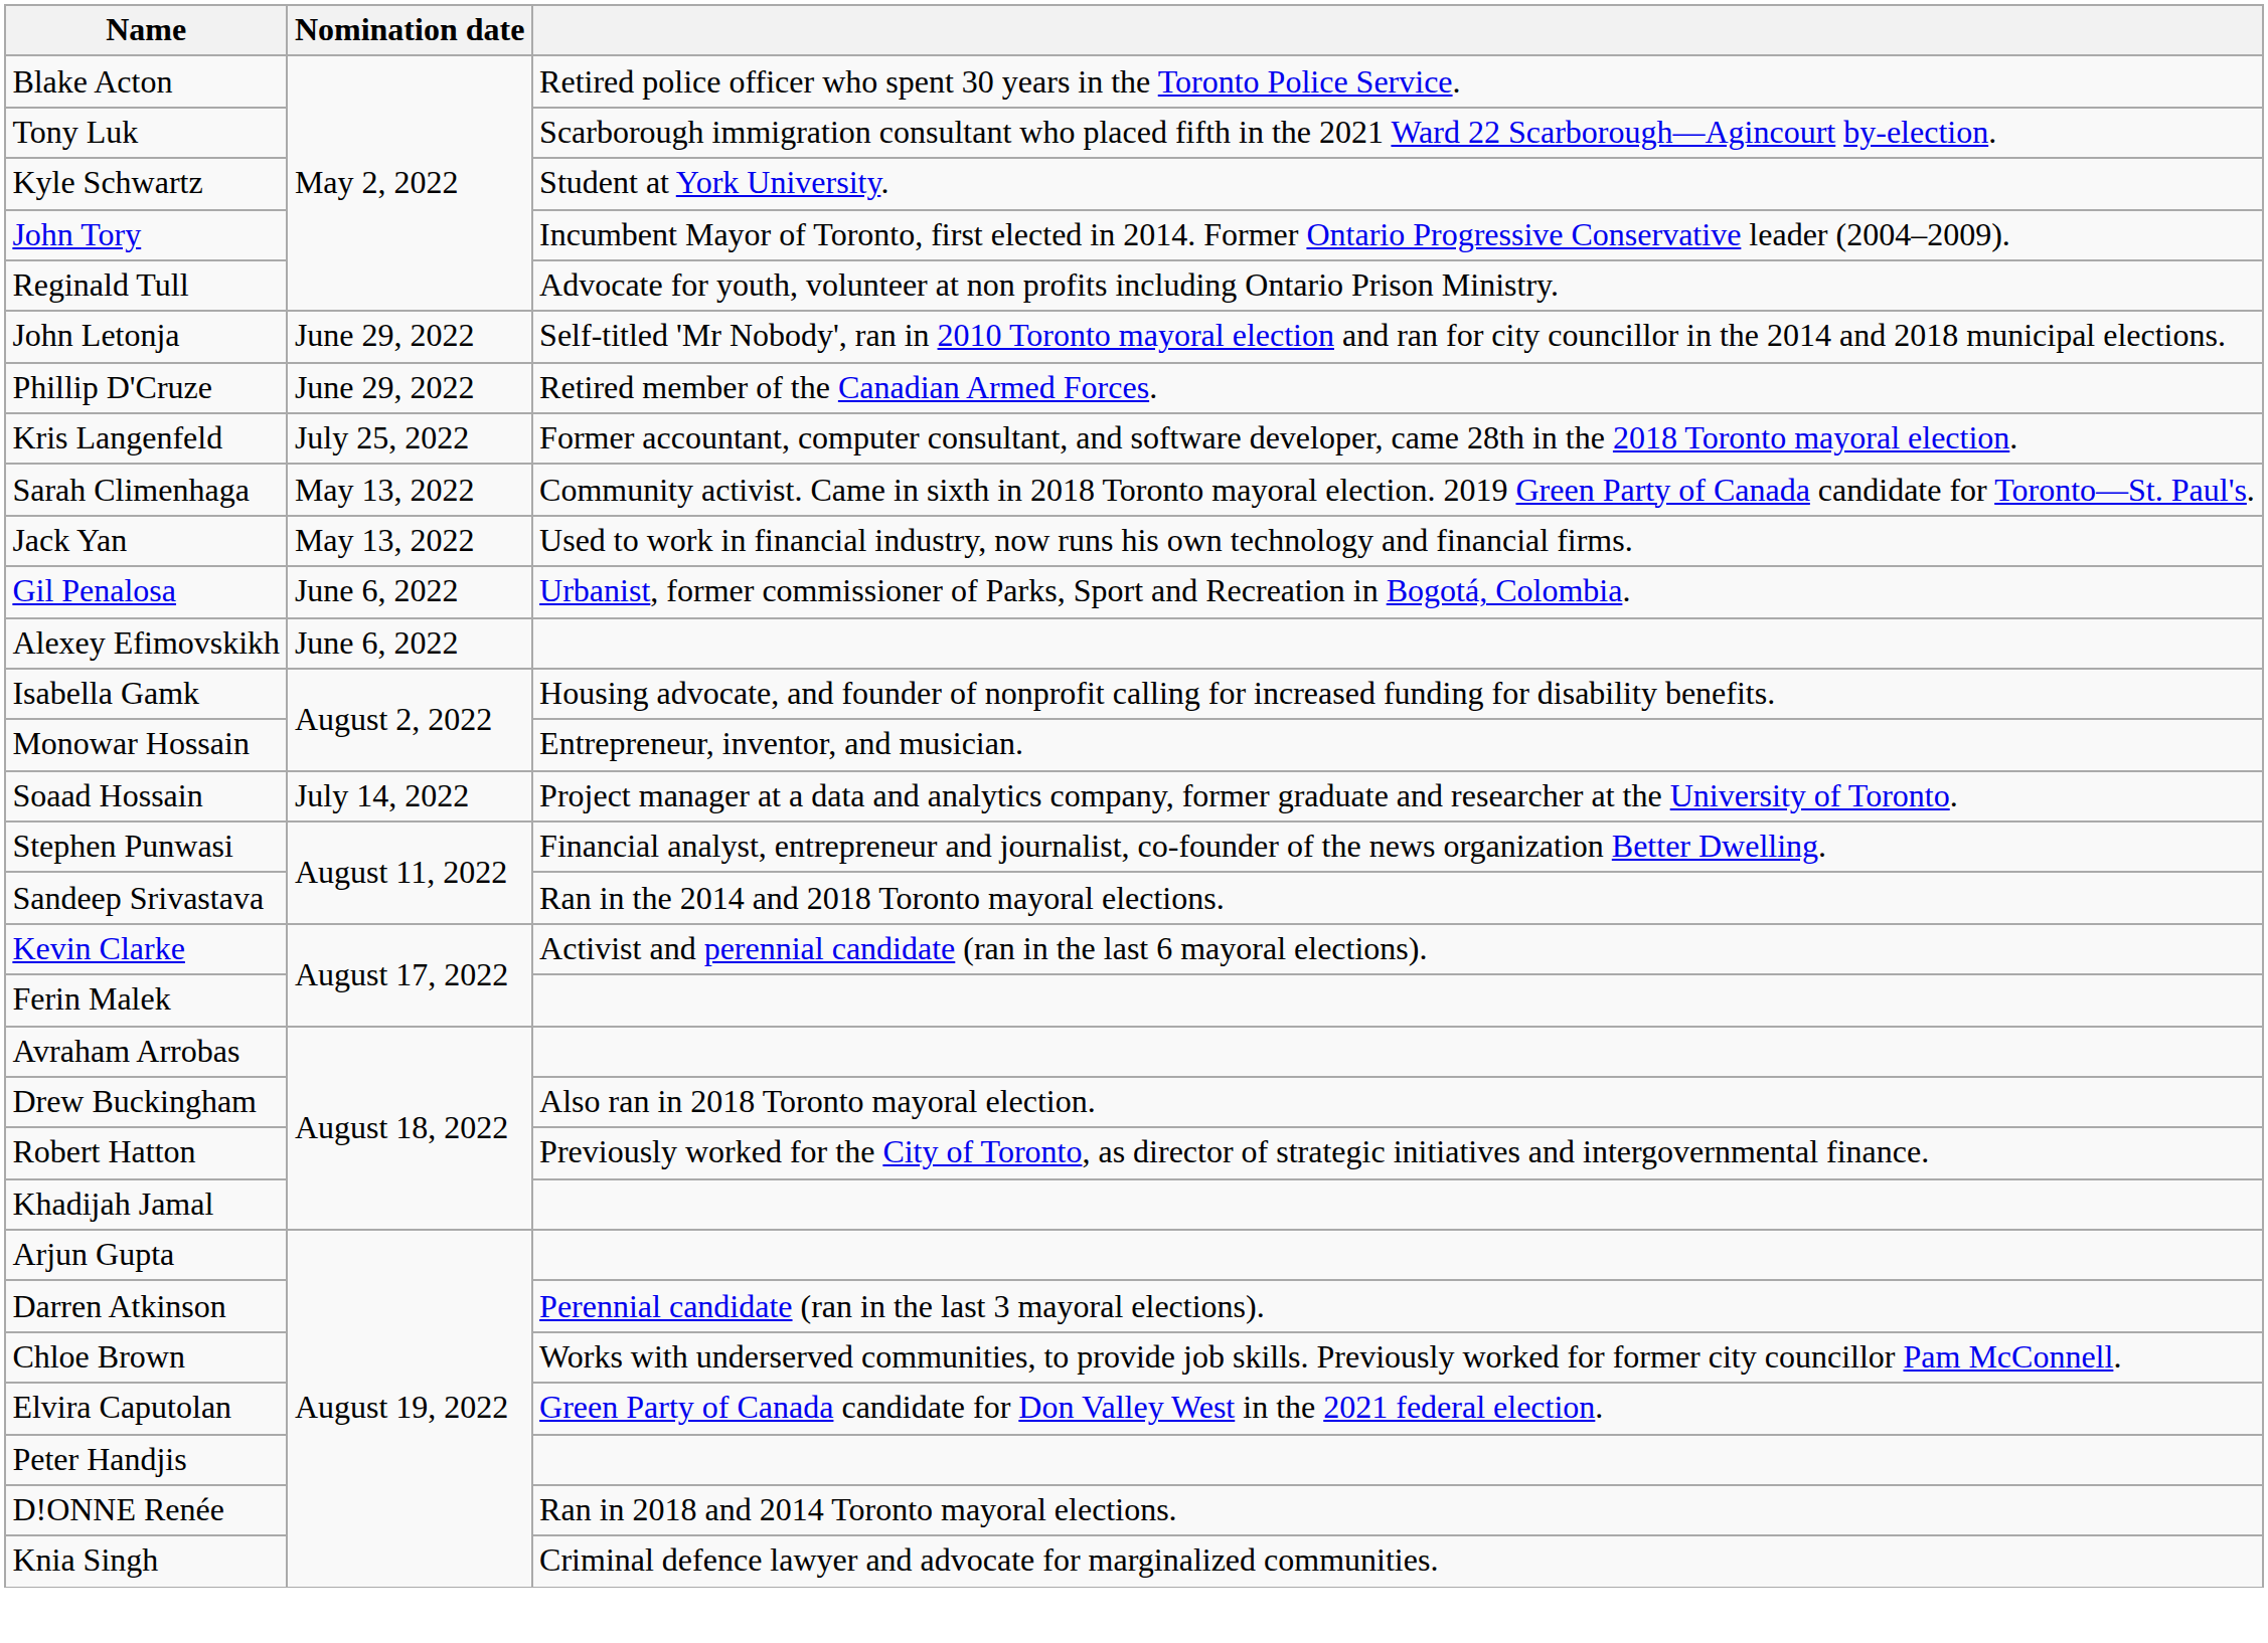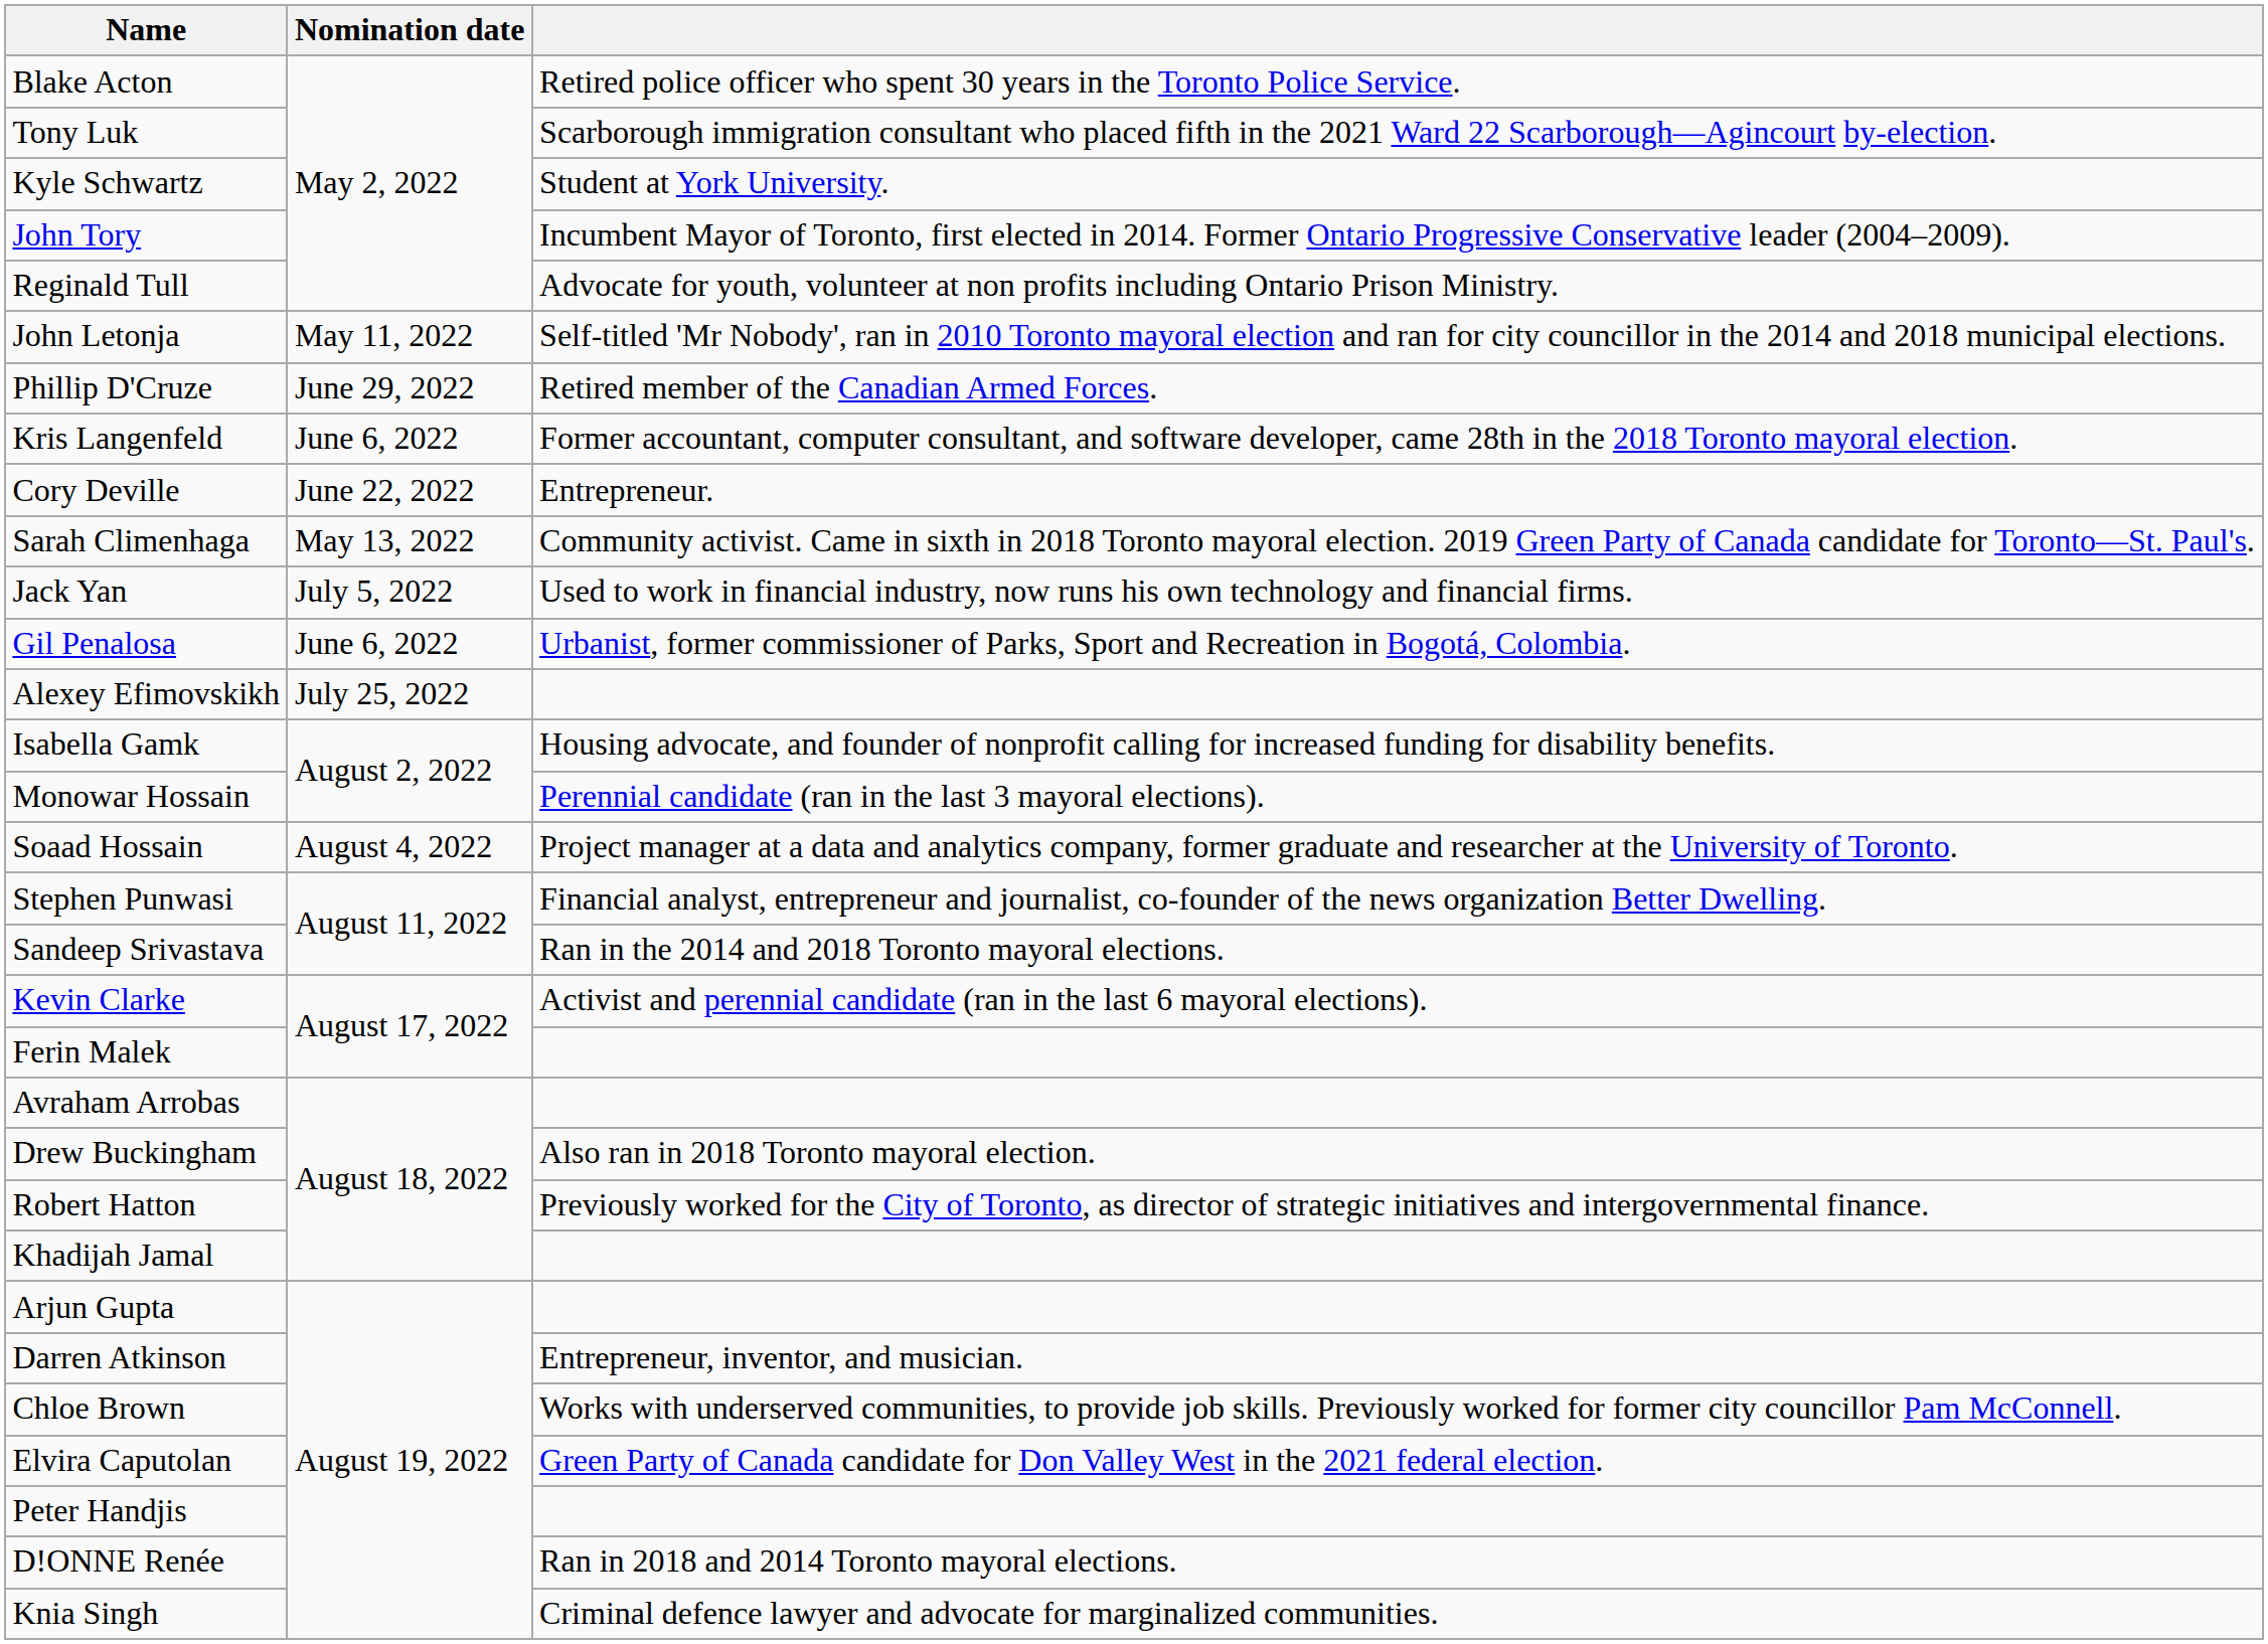John Letonja | Nomination date: June 29, 2022 -> May 11, 2022
Kris Langenfeld | Nomination date: July 25, 2022 -> June 6, 2022
+ row: Cory Deville | June 22, 2022 | Entrepreneur.
Jack Yan | Nomination date: May 13, 2022 -> July 5, 2022
Alexey Efimovskikh | Nomination date: June 6, 2022 -> July 25, 2022
Monowar Hossain | column 3: Entrepreneur, inventor, and musician. -> Perennial candidate (ran in the last 3 mayoral elections).
Soaad Hossain | Nomination date: July 14, 2022 -> August 4, 2022
Darren Atkinson | column 3: Perennial candidate (ran in the last 3 mayoral elections). -> Entrepreneur, inventor, and musician.
